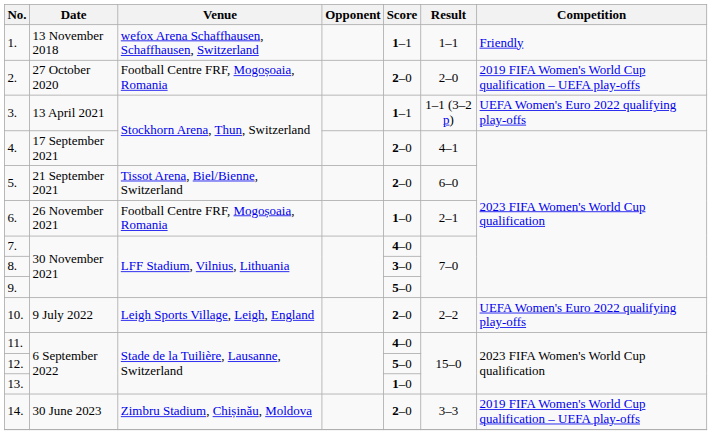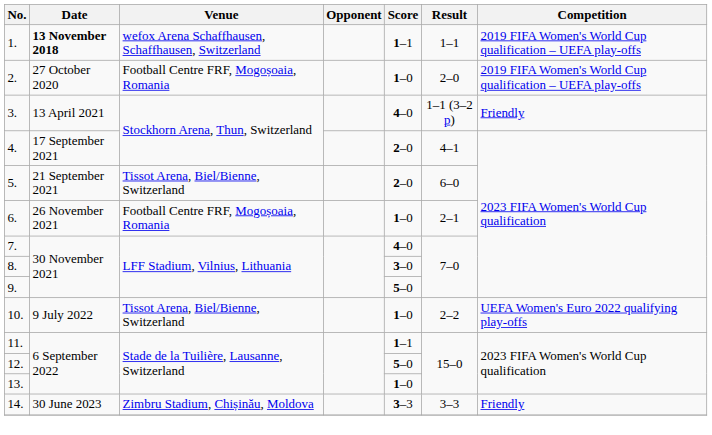1. | Date: normal -> bold
1. | Competition: Friendly -> 2019 FIFA Women's World Cup qualification – UEFA play-offs
2. | Score: 2–0 -> 1–0
3. | Score: 1–1 -> 4–0
3. | Competition: UEFA Women's Euro 2022 qualifying play-offs -> Friendly
10. | Venue: Leigh Sports Village, Leigh, England -> Tissot Arena, Biel/Bienne, Switzerland
10. | Score: 2–0 -> 1–0
11. | Score: 4–0 -> 1–1
14. | Score: 2–0 -> 3–3
14. | Competition: 2019 FIFA Women's World Cup qualification – UEFA play-offs -> Friendly
